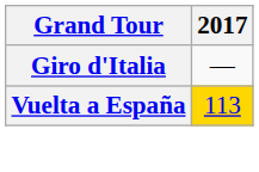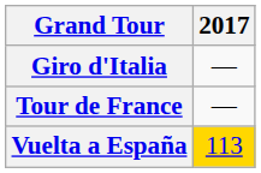+ row: Tour de France | —
